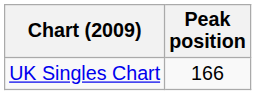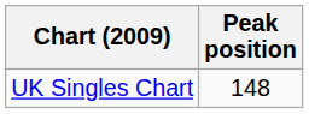UK Singles Chart | Peak position: 166 -> 148
